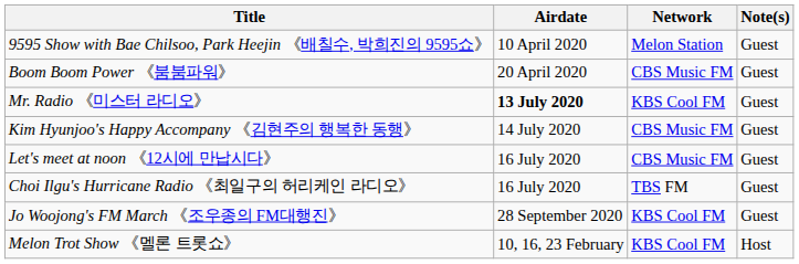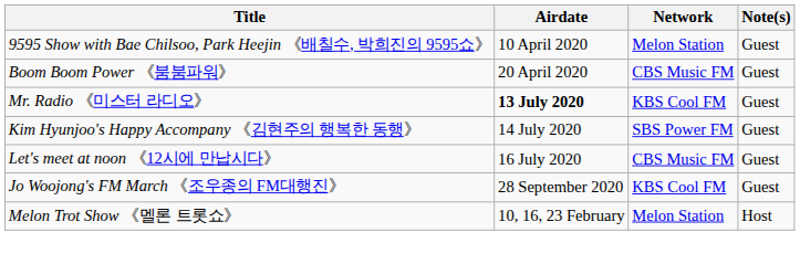Kim Hyunjoo's Happy Accompany 《김현주의 행복한 동행》 | Network: CBS Music FM -> SBS Power FM
- row: Choi Ilgu's Hurricane Radio 《최일구의 허리케인 라디오》 | 16 July 2020 | TBS FM | Guest
Melon Trot Show 《멜론 트롯쇼》 | Network: KBS Cool FM -> Melon Station
